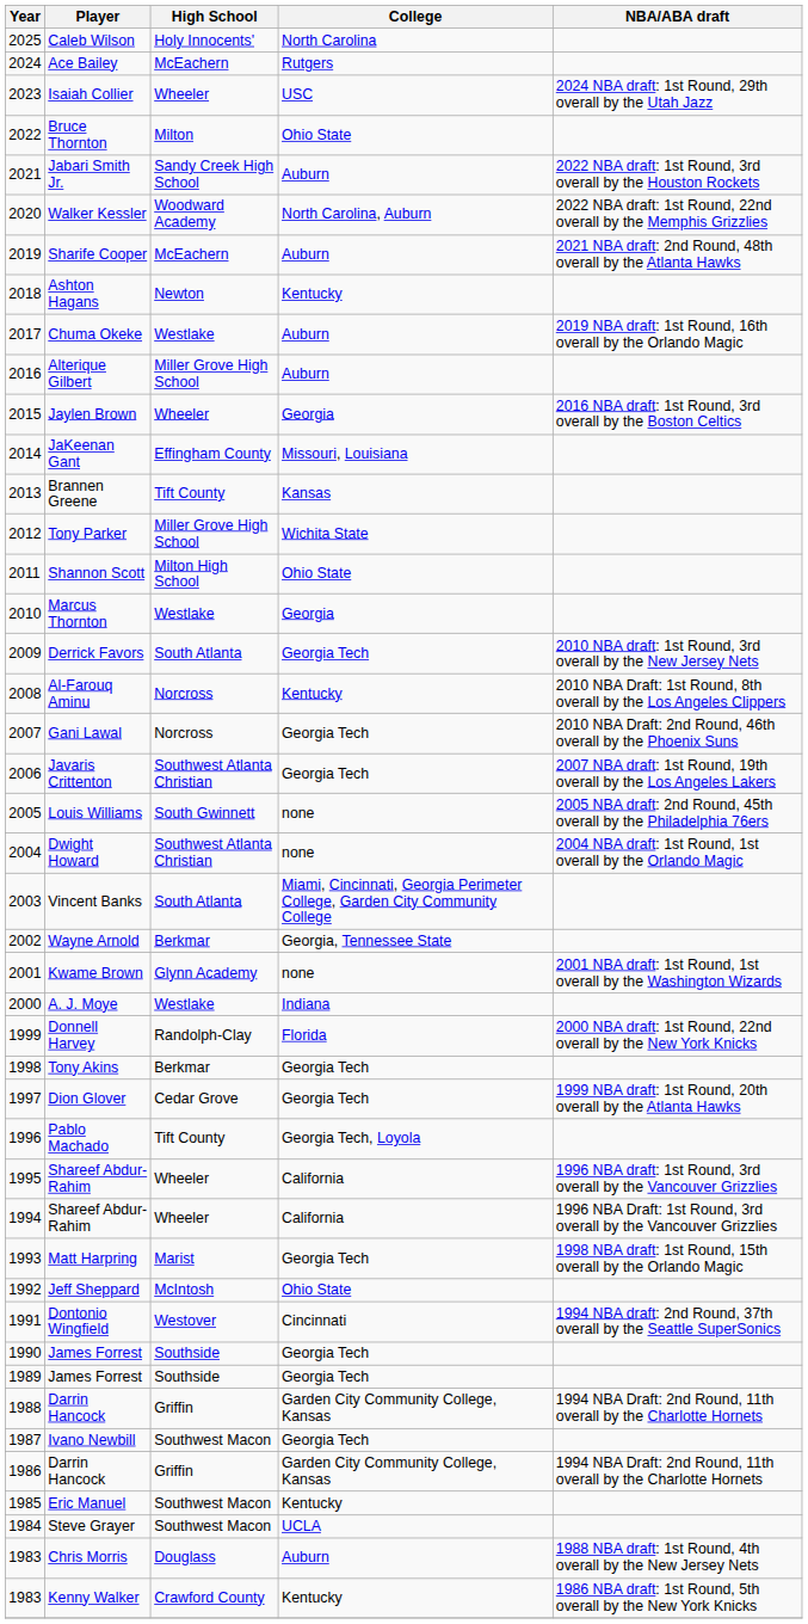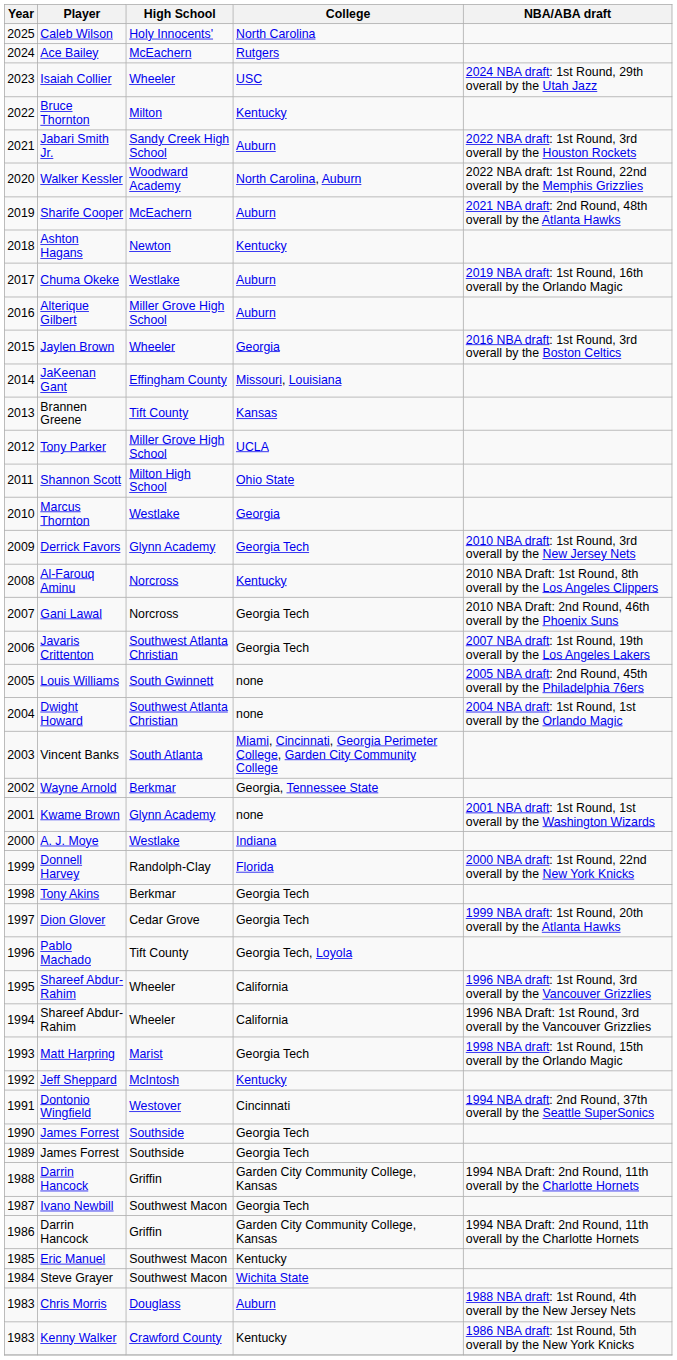Bruce Thornton | College: Ohio State -> Kentucky
Tony Parker | College: Wichita State -> UCLA
Derrick Favors | High School: South Atlanta -> Glynn Academy
Jeff Sheppard | College: Ohio State -> Kentucky
Steve Grayer | College: UCLA -> Wichita State
